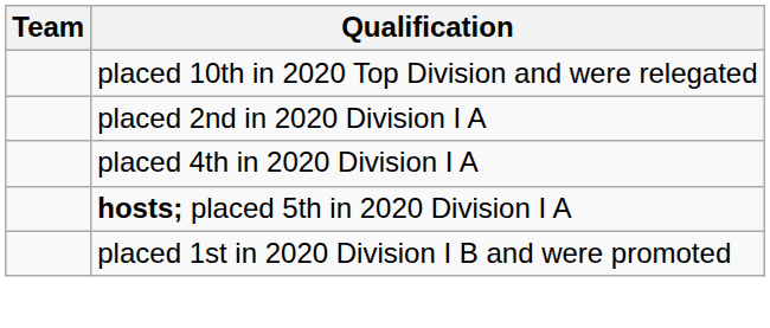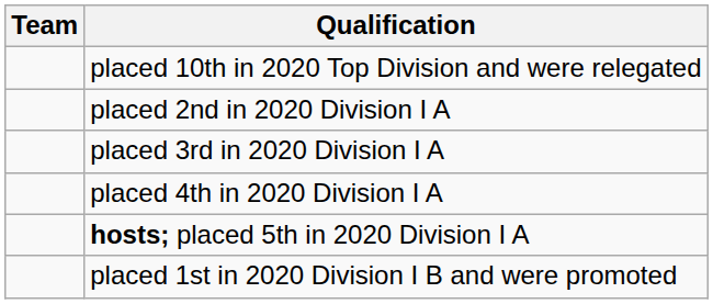+ row: placed 3rd in 2020 Division I A
